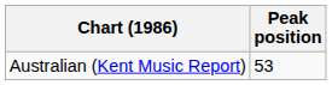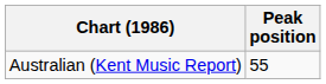Australian (Kent Music Report) | Peak position: 53 -> 55
